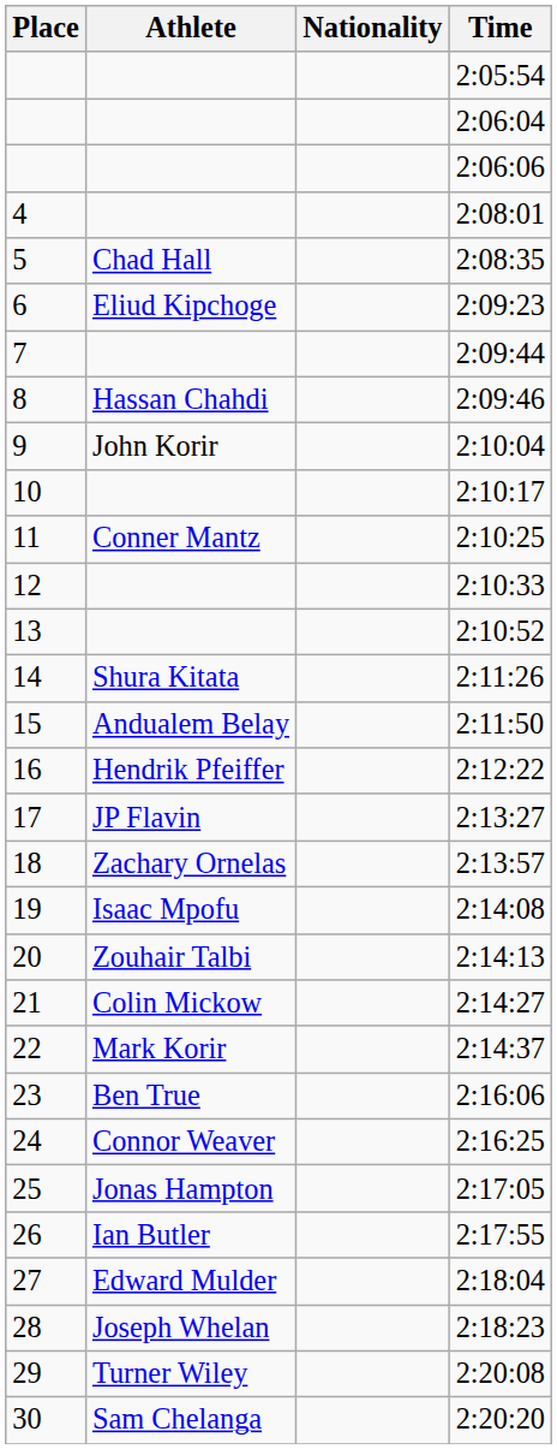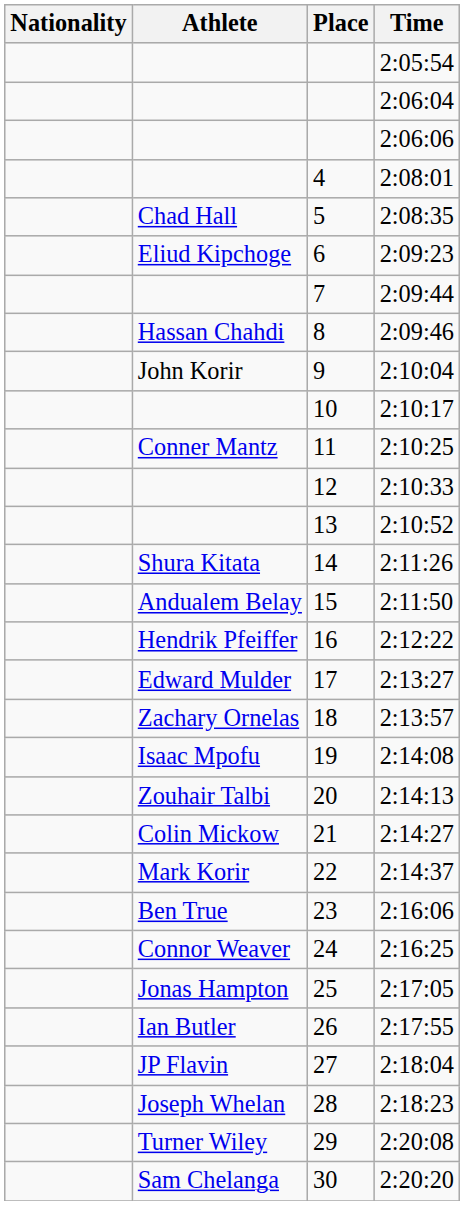columns swapped: Place <-> Nationality
2:13:27 | Athlete: JP Flavin -> Edward Mulder
2:18:04 | Athlete: Edward Mulder -> JP Flavin
